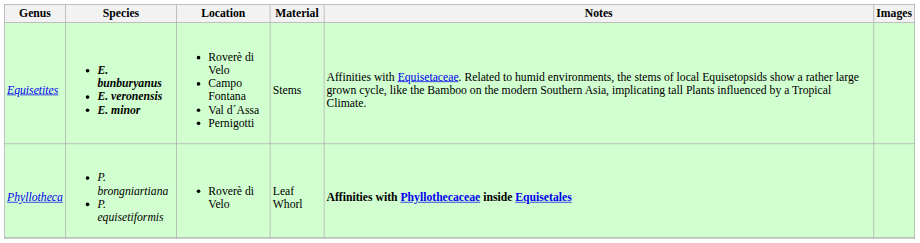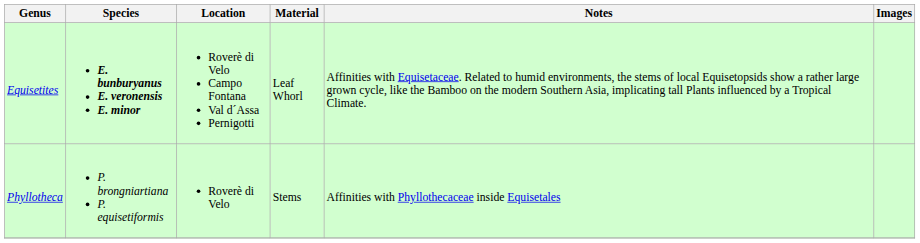Equisetites | Material: Stems -> Leaf Whorl
Phyllotheca | Material: Leaf Whorl -> Stems
Phyllotheca | Notes: bold -> normal
